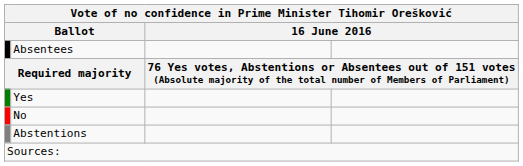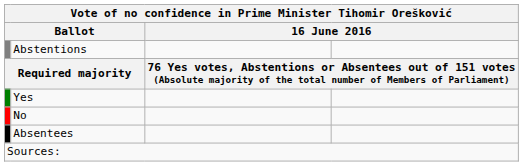rows swapped: Absentees <-> Abstentions
